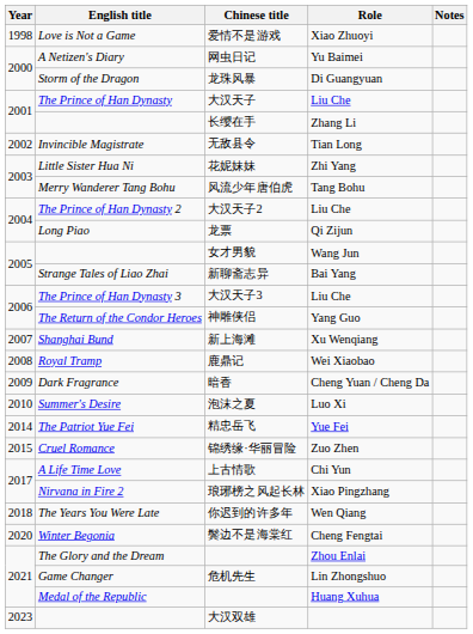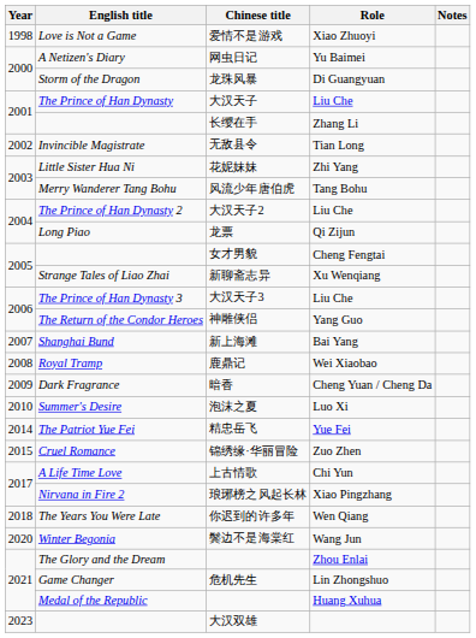女才男貌 | Role: Wang Jun -> Cheng Fengtai
新聊斋志异 | Role: Bai Yang -> Xu Wenqiang
新上海滩 | Role: Xu Wenqiang -> Bai Yang
鬓边不是海棠红 | Role: Cheng Fengtai -> Wang Jun
